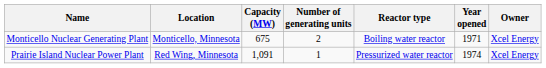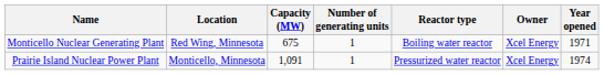columns swapped: Owner <-> Year opened
Monticello Nuclear Generating Plant | Location: Monticello, Minnesota -> Red Wing, Minnesota
Monticello Nuclear Generating Plant | Number of generating units: 2 -> 1
Prairie Island Nuclear Power Plant | Location: Red Wing, Minnesota -> Monticello, Minnesota
